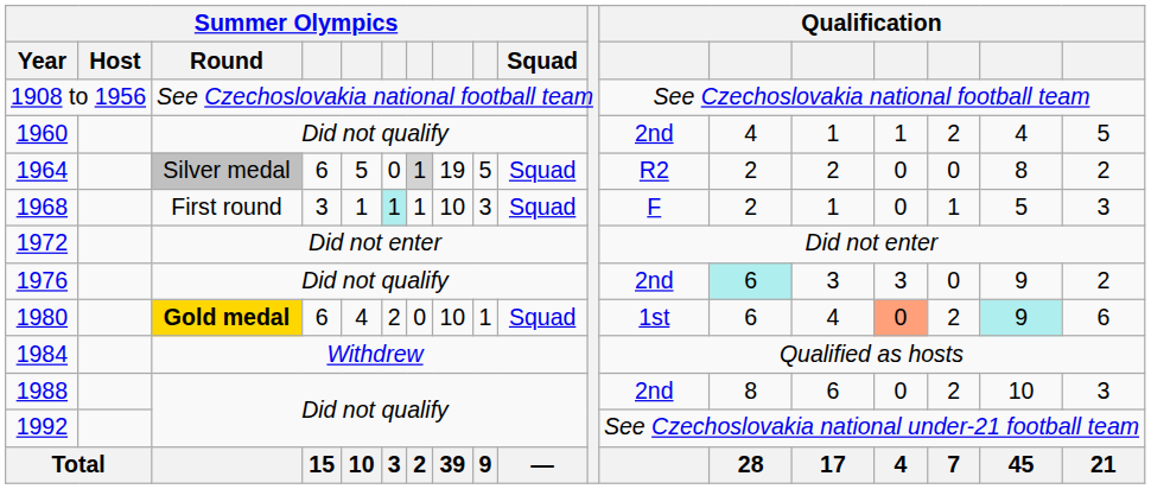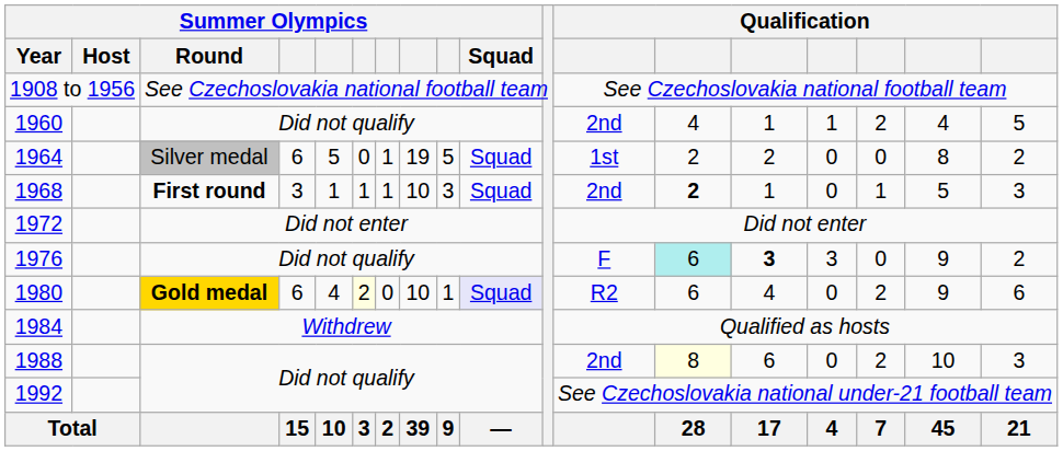1964 | column 7: lightgrey background -> no background
1964 | column 12: R2 -> 1st
1968 | Summer Olympics / Round: normal -> bold
1968 | column 6: paleturquoise background -> no background
1968 | column 12: F -> 2nd
1968 | column 13: normal -> bold
1976 | column 12: 2nd -> F
1976 | column 14: normal -> bold
1980 | column 6: no background -> lightyellow background
1980 | Summer Olympics / Squad: no background -> lavender background
1980 | column 12: 1st -> R2
1980 | column 15: lightsalmon background -> no background
1980 | column 17: paleturquoise background -> no background
1988 | column 13: no background -> lightyellow background
